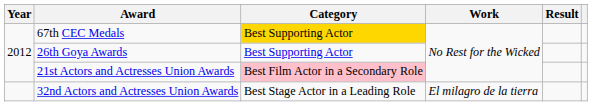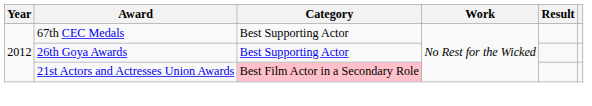67th CEC Medals | Category: gold background -> no background
- row: 32nd Actors and Actresses Union Awards | Best Stage Actor in a Leading Role | El milagro de la tierra
